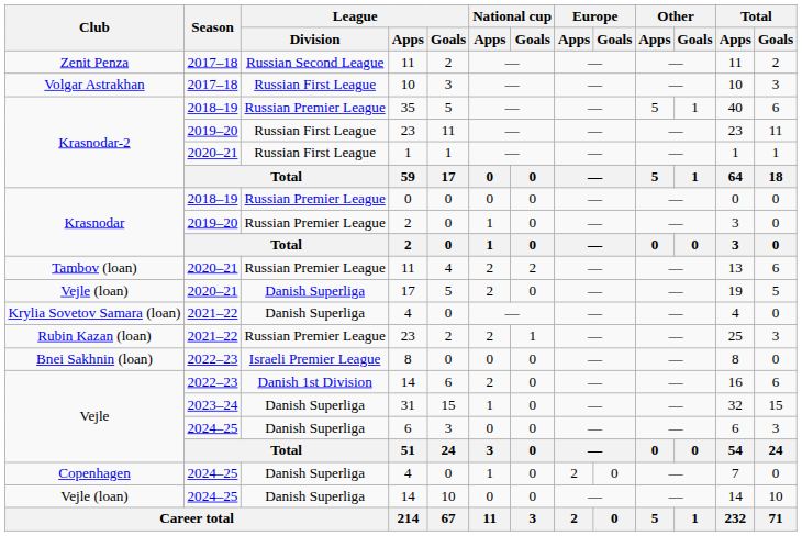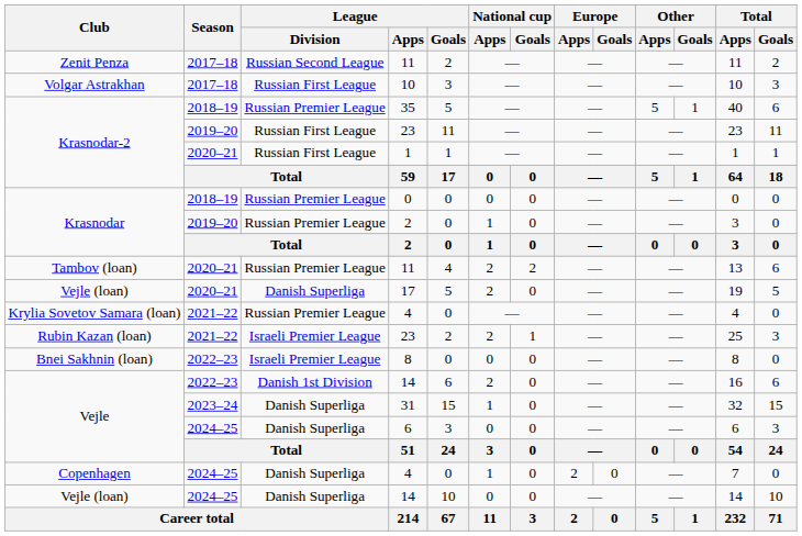Krylia Sovetov Samara (loan) / 4 | League / Division: Danish Superliga -> Russian Premier League
Rubin Kazan (loan) / 23 | League / Division: Russian Premier League -> Israeli Premier League
